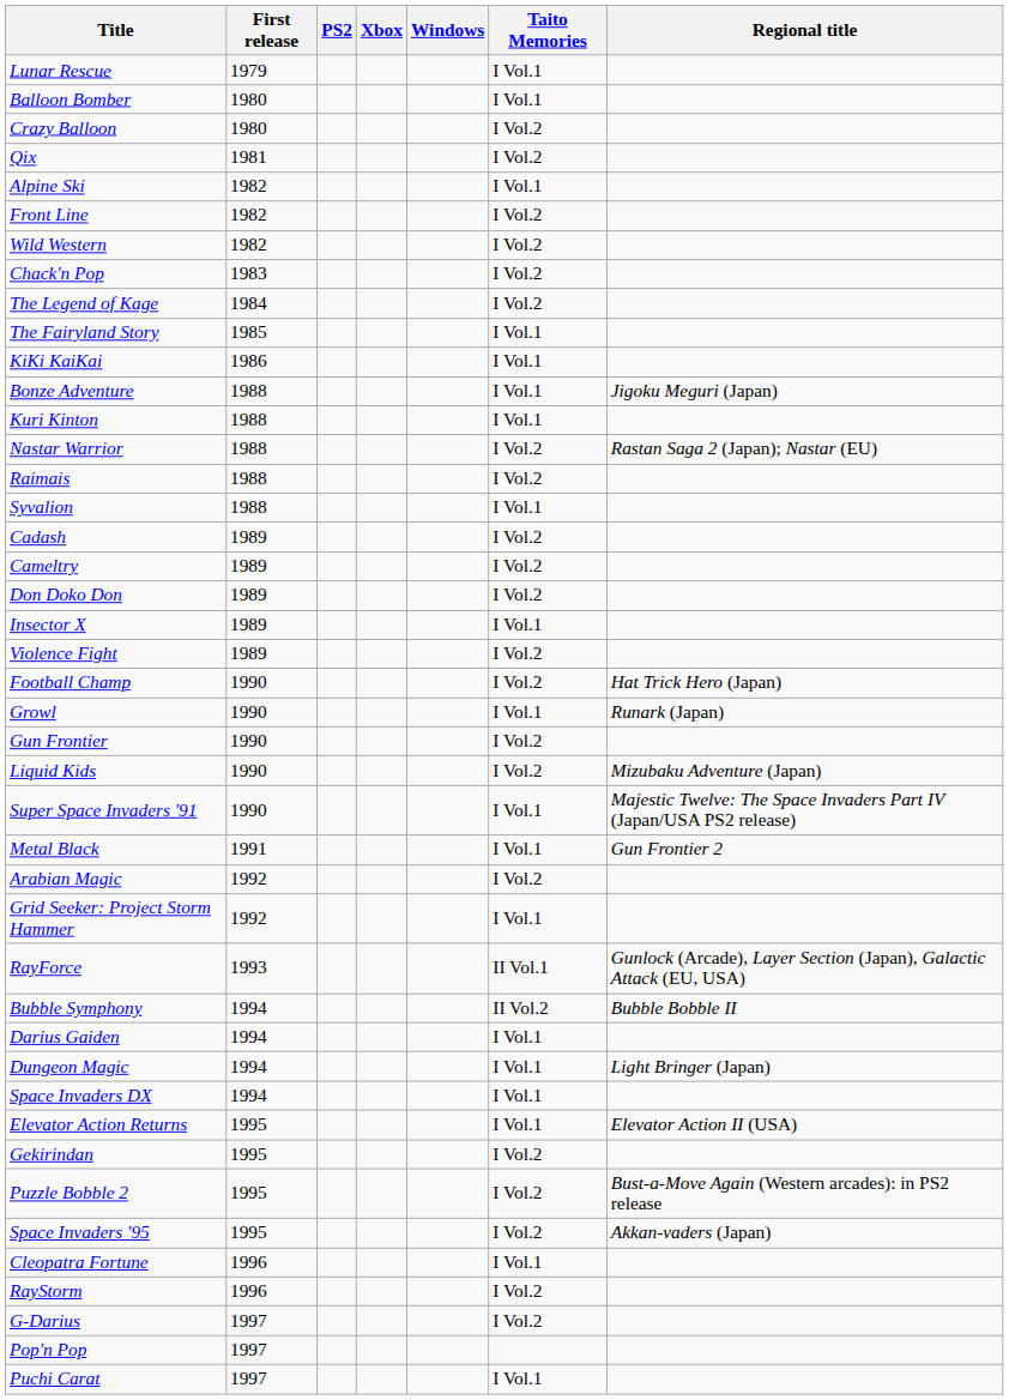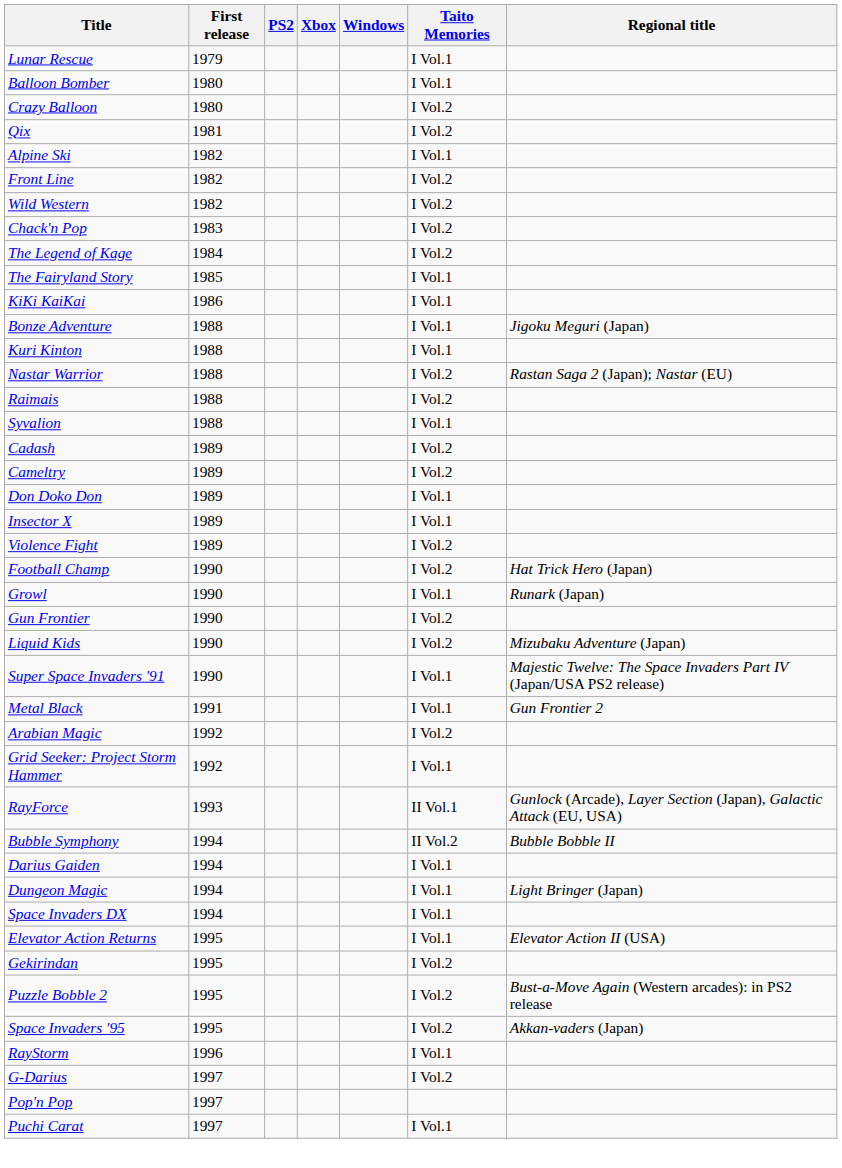Don Doko Don | Taito Memories: I Vol.2 -> I Vol.1
- row: Cleopatra Fortune | 1996 | I Vol.1
RayStorm | Taito Memories: I Vol.2 -> I Vol.1
